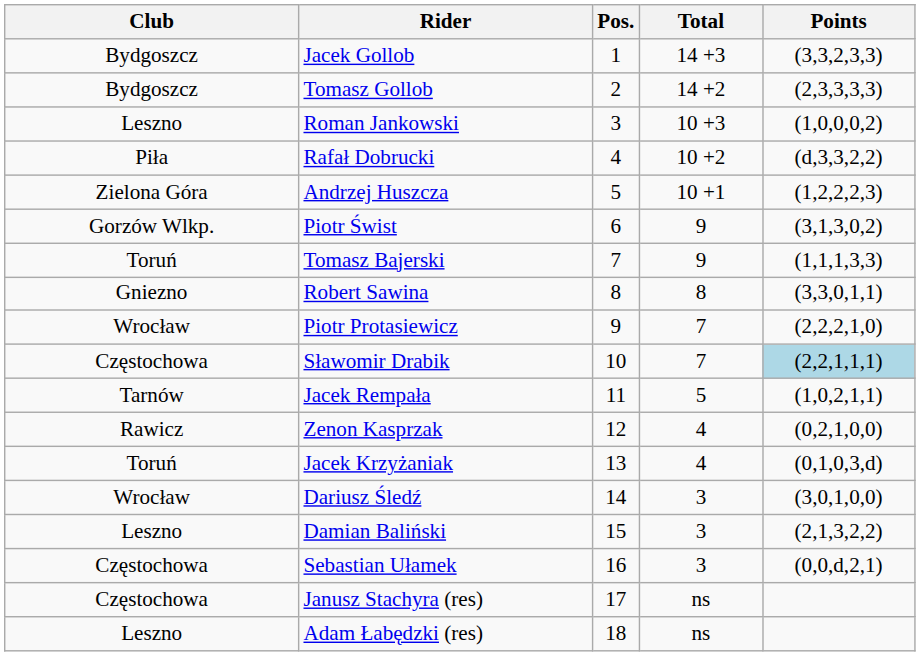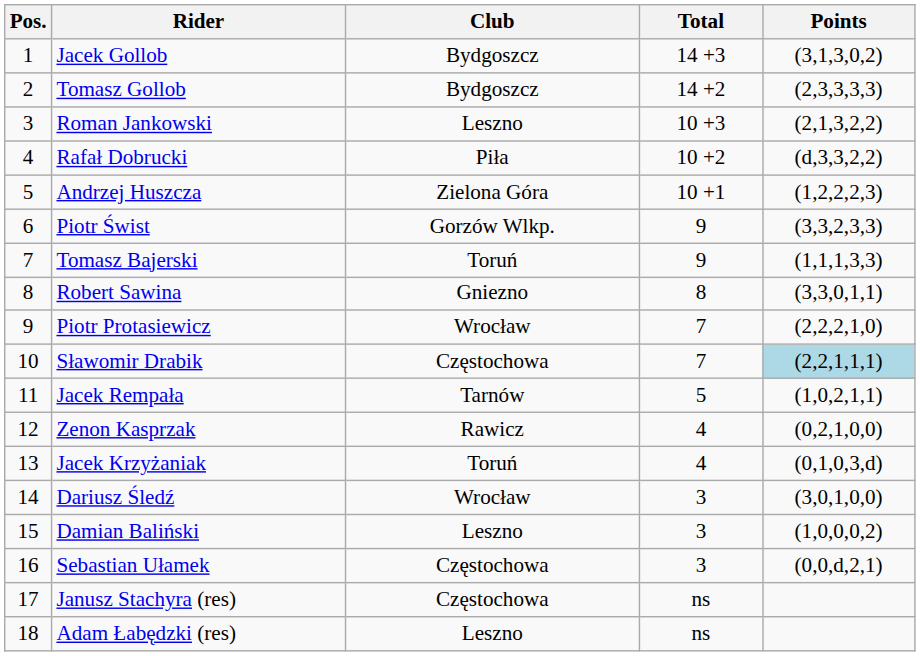columns swapped: Pos. <-> Club
Jacek Gollob | Points: (3,3,2,3,3) -> (3,1,3,0,2)
Roman Jankowski | Points: (1,0,0,0,2) -> (2,1,3,2,2)
Piotr Świst | Points: (3,1,3,0,2) -> (3,3,2,3,3)
Damian Baliński | Points: (2,1,3,2,2) -> (1,0,0,0,2)
